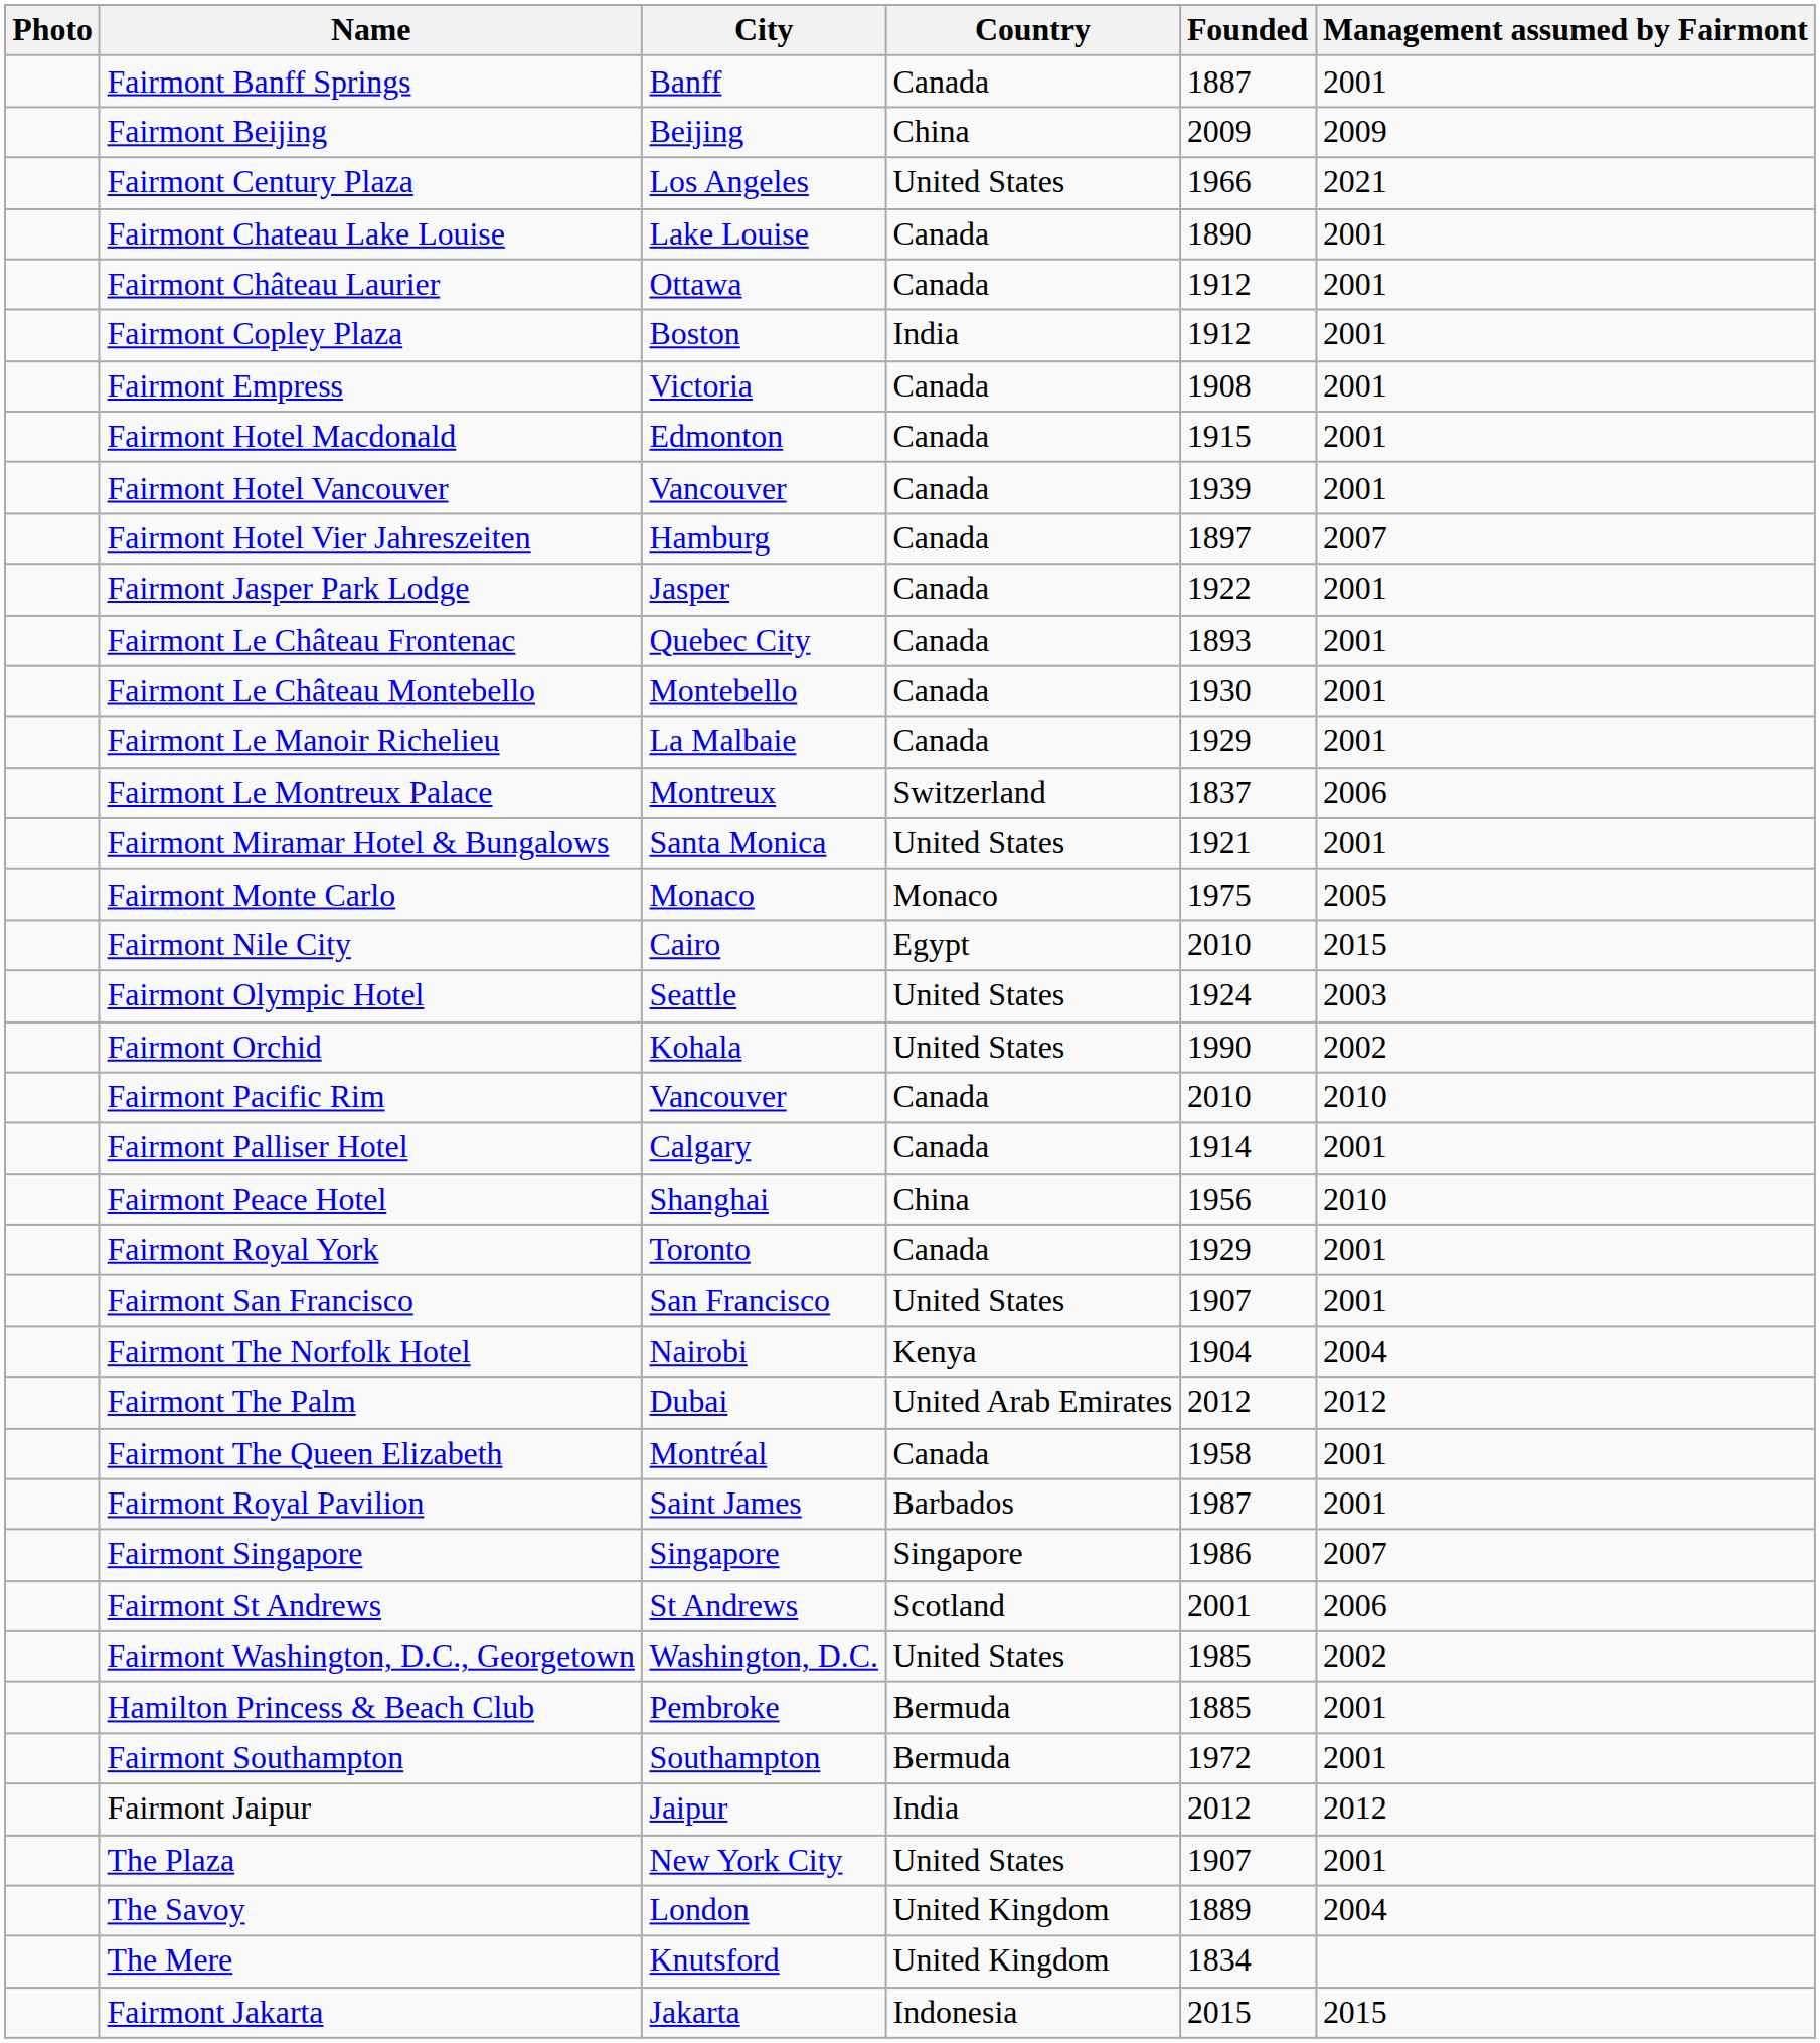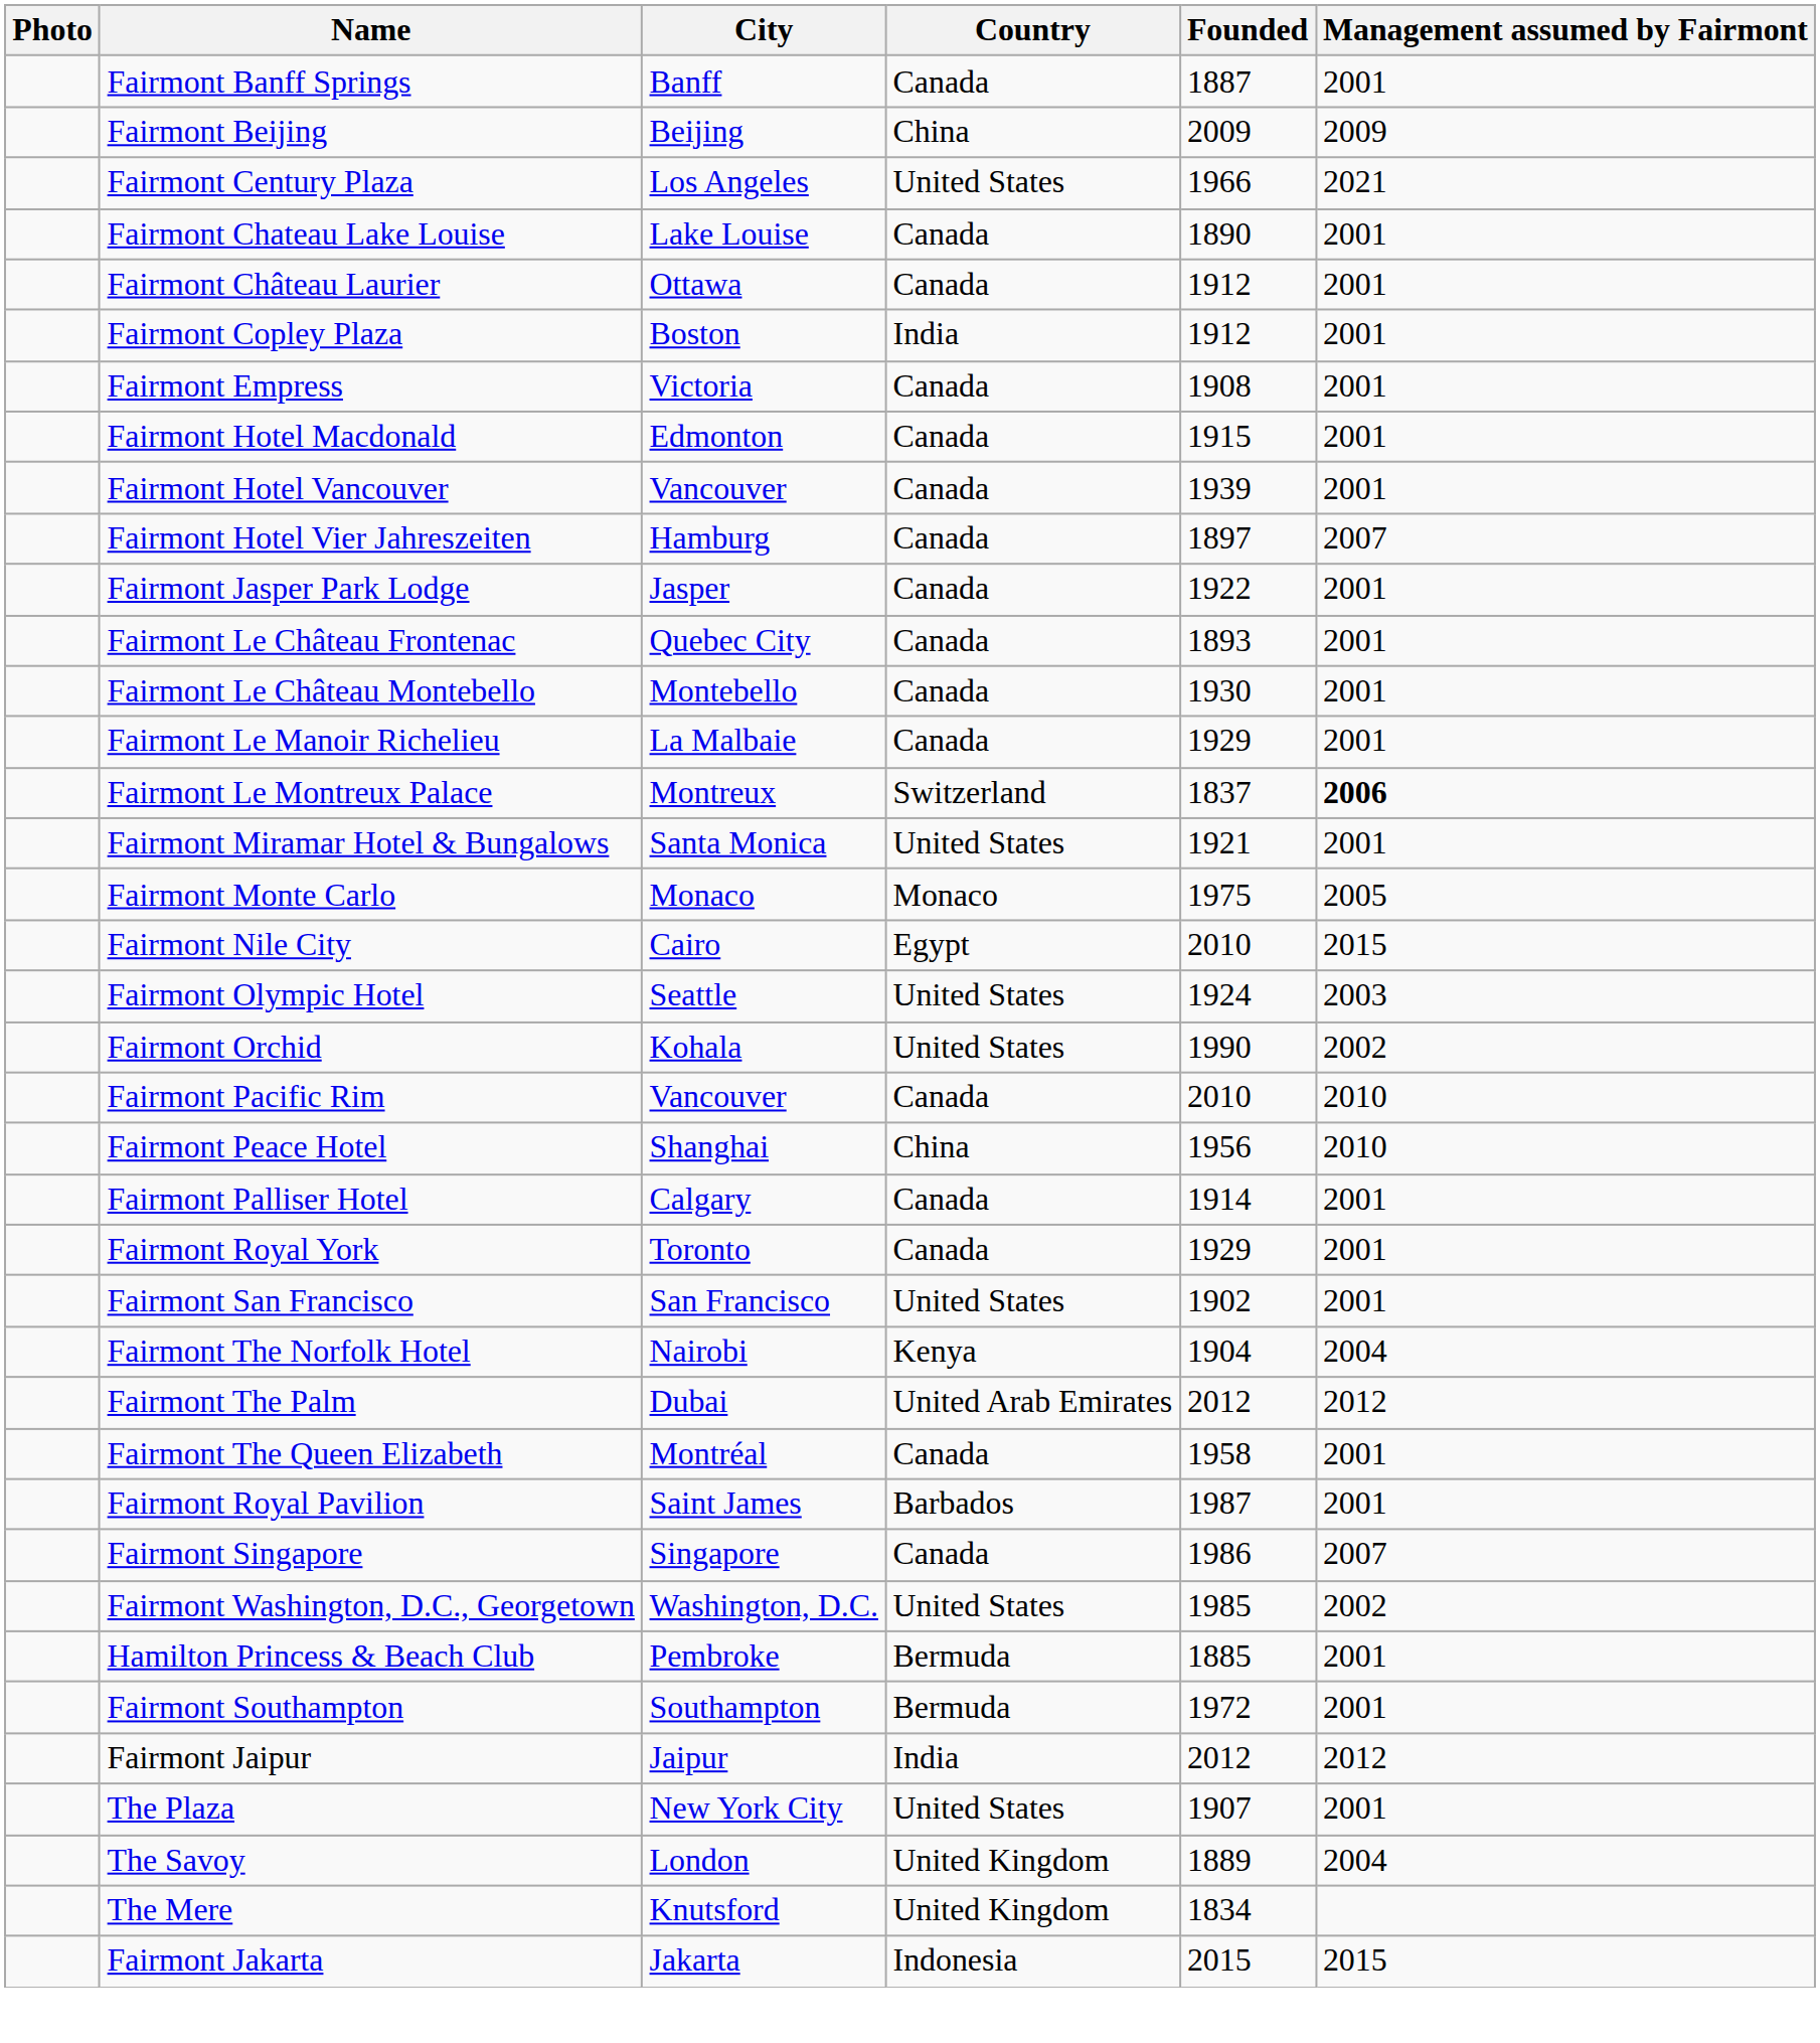Fairmont Le Montreux Palace | Management assumed by Fairmont: normal -> bold
rows swapped: Fairmont Palliser Hotel <-> Fairmont Peace Hotel
Fairmont San Francisco | Founded: 1907 -> 1902
Fairmont Singapore | Country: Singapore -> Canada
- row: Fairmont St Andrews | St Andrews | Scotland | 2001 | 2006
